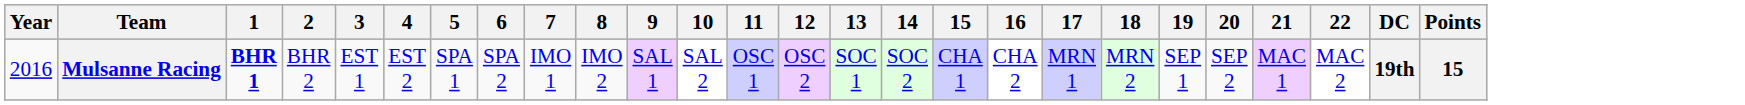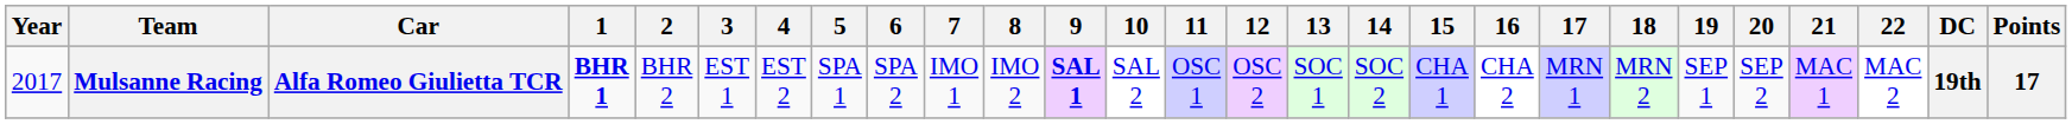+ column: Car | Alfa Romeo Giulietta TCR
Mulsanne Racing | Year: 2016 -> 2017
Mulsanne Racing | 9: normal -> bold
Mulsanne Racing | Points: 15 -> 17
